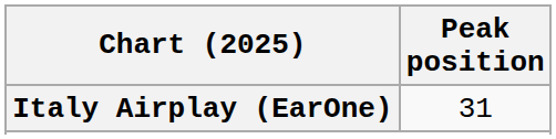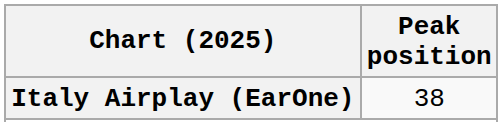Italy Airplay (EarOne) | Peak position: 31 -> 38
